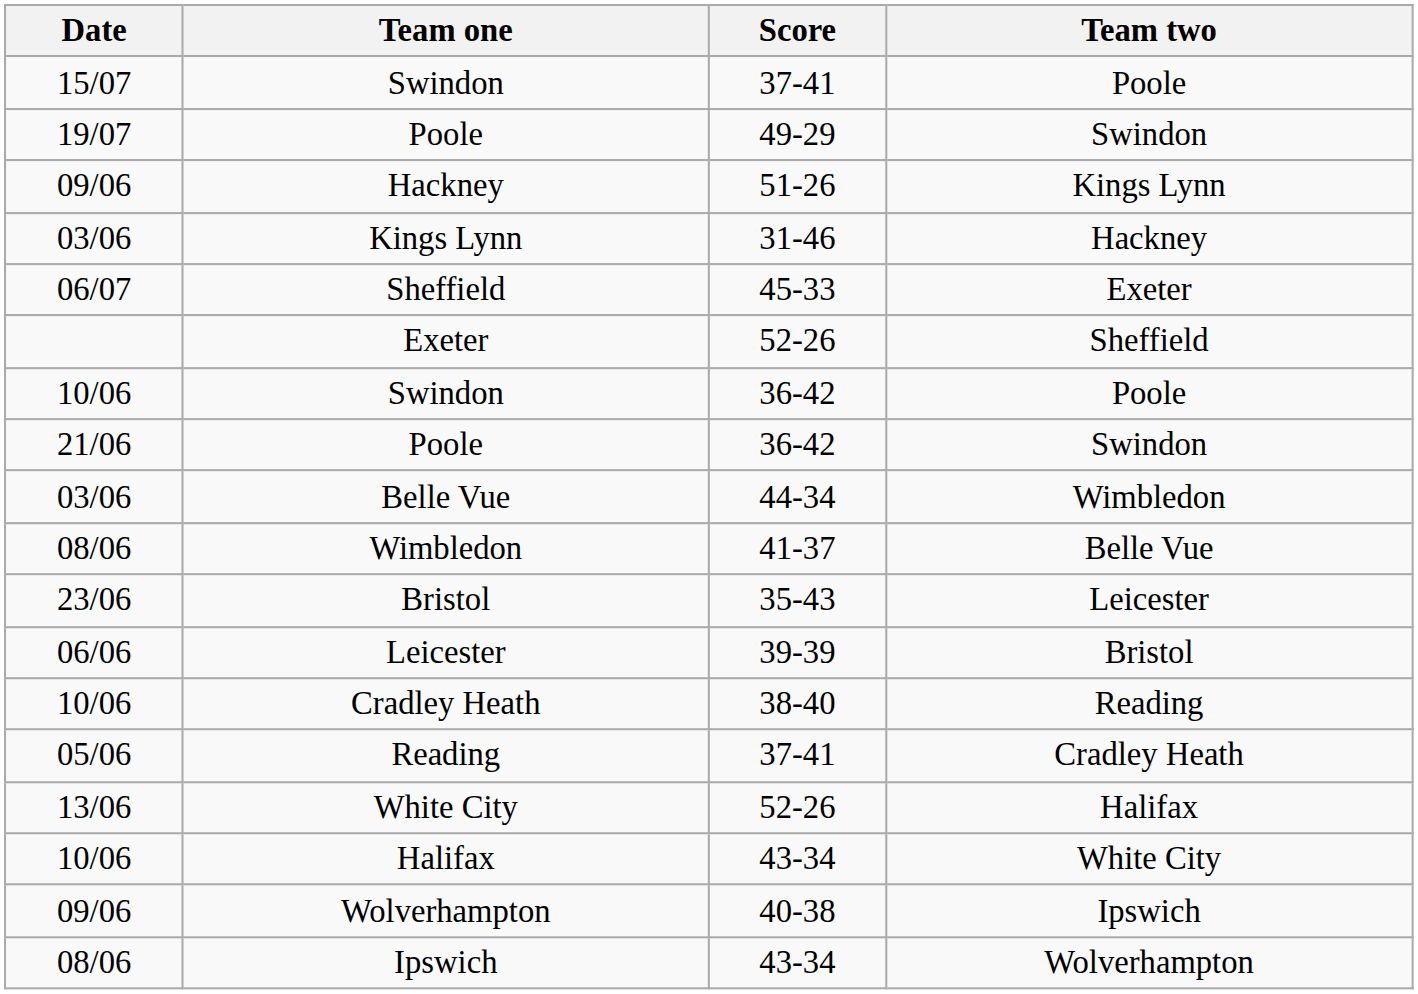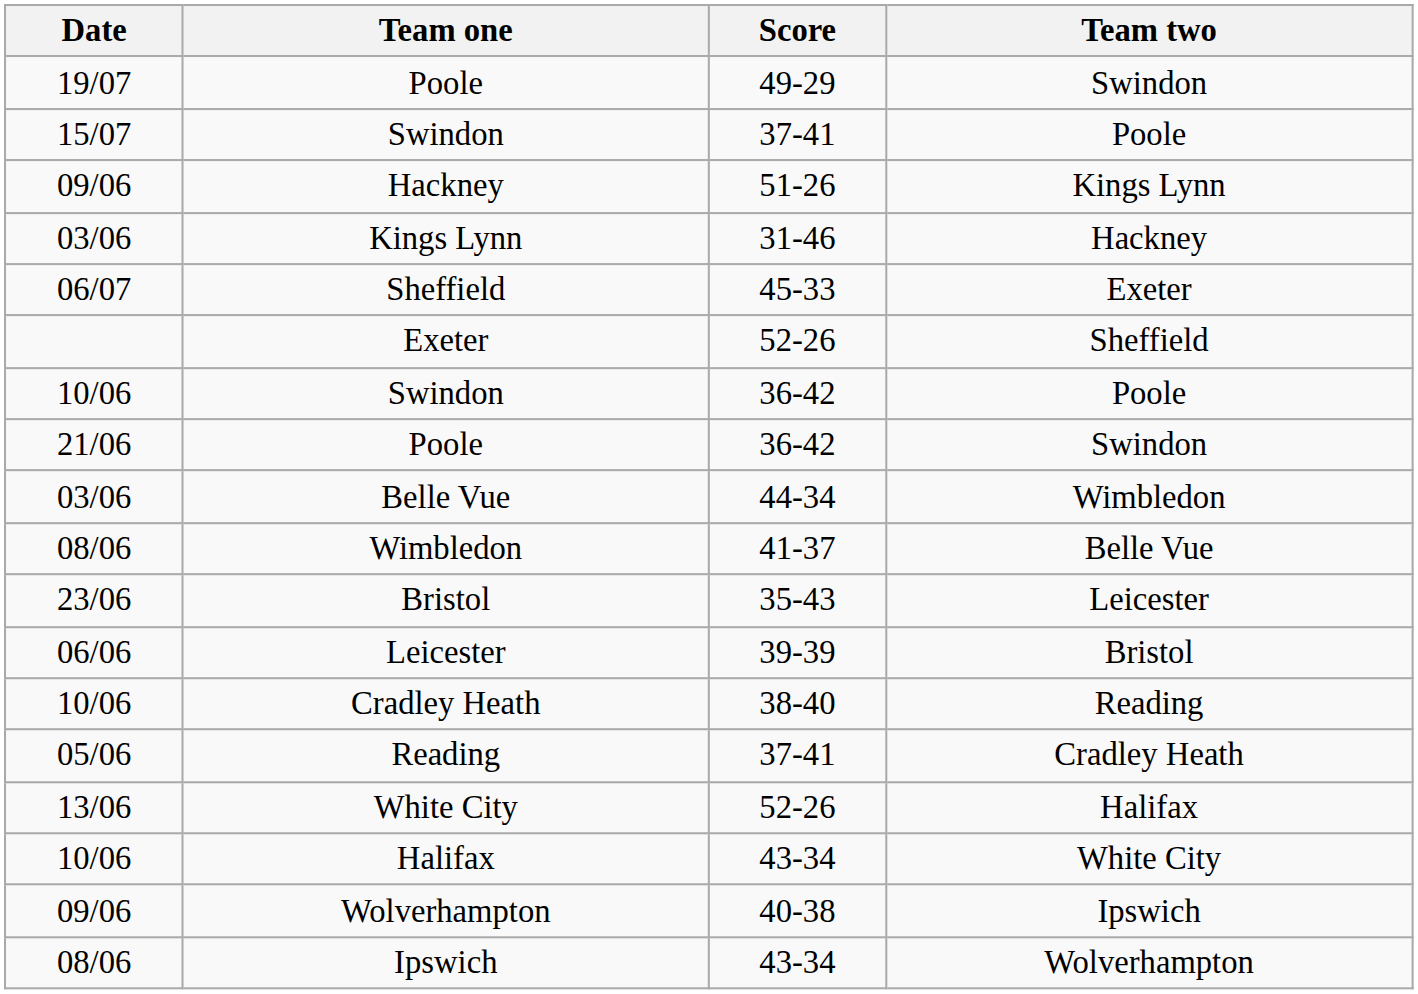rows swapped: Poole / 49-29 <-> Swindon / 37-41
